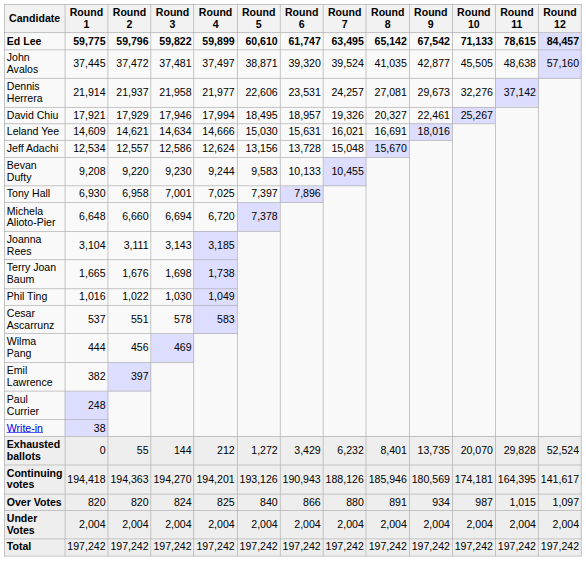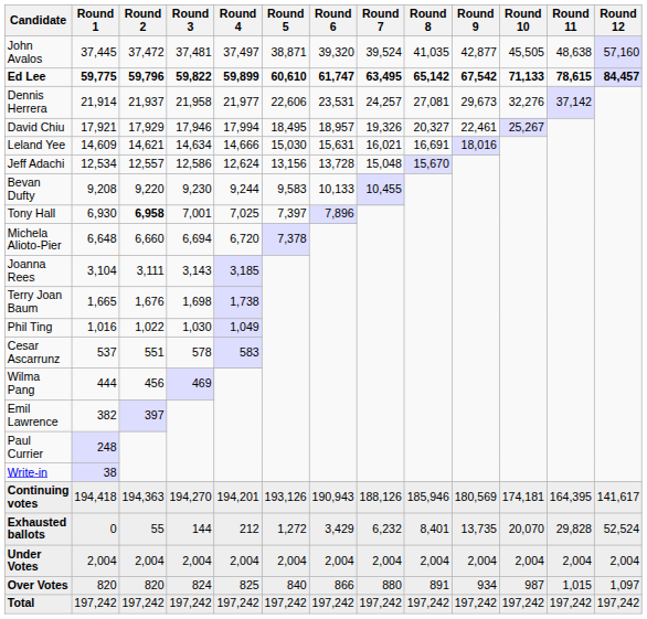rows swapped: Ed Lee <-> John Avalos
Tony Hall | Round 2: normal -> bold
rows swapped: Continuing votes <-> Exhausted ballots
rows swapped: Over Votes <-> Under Votes
